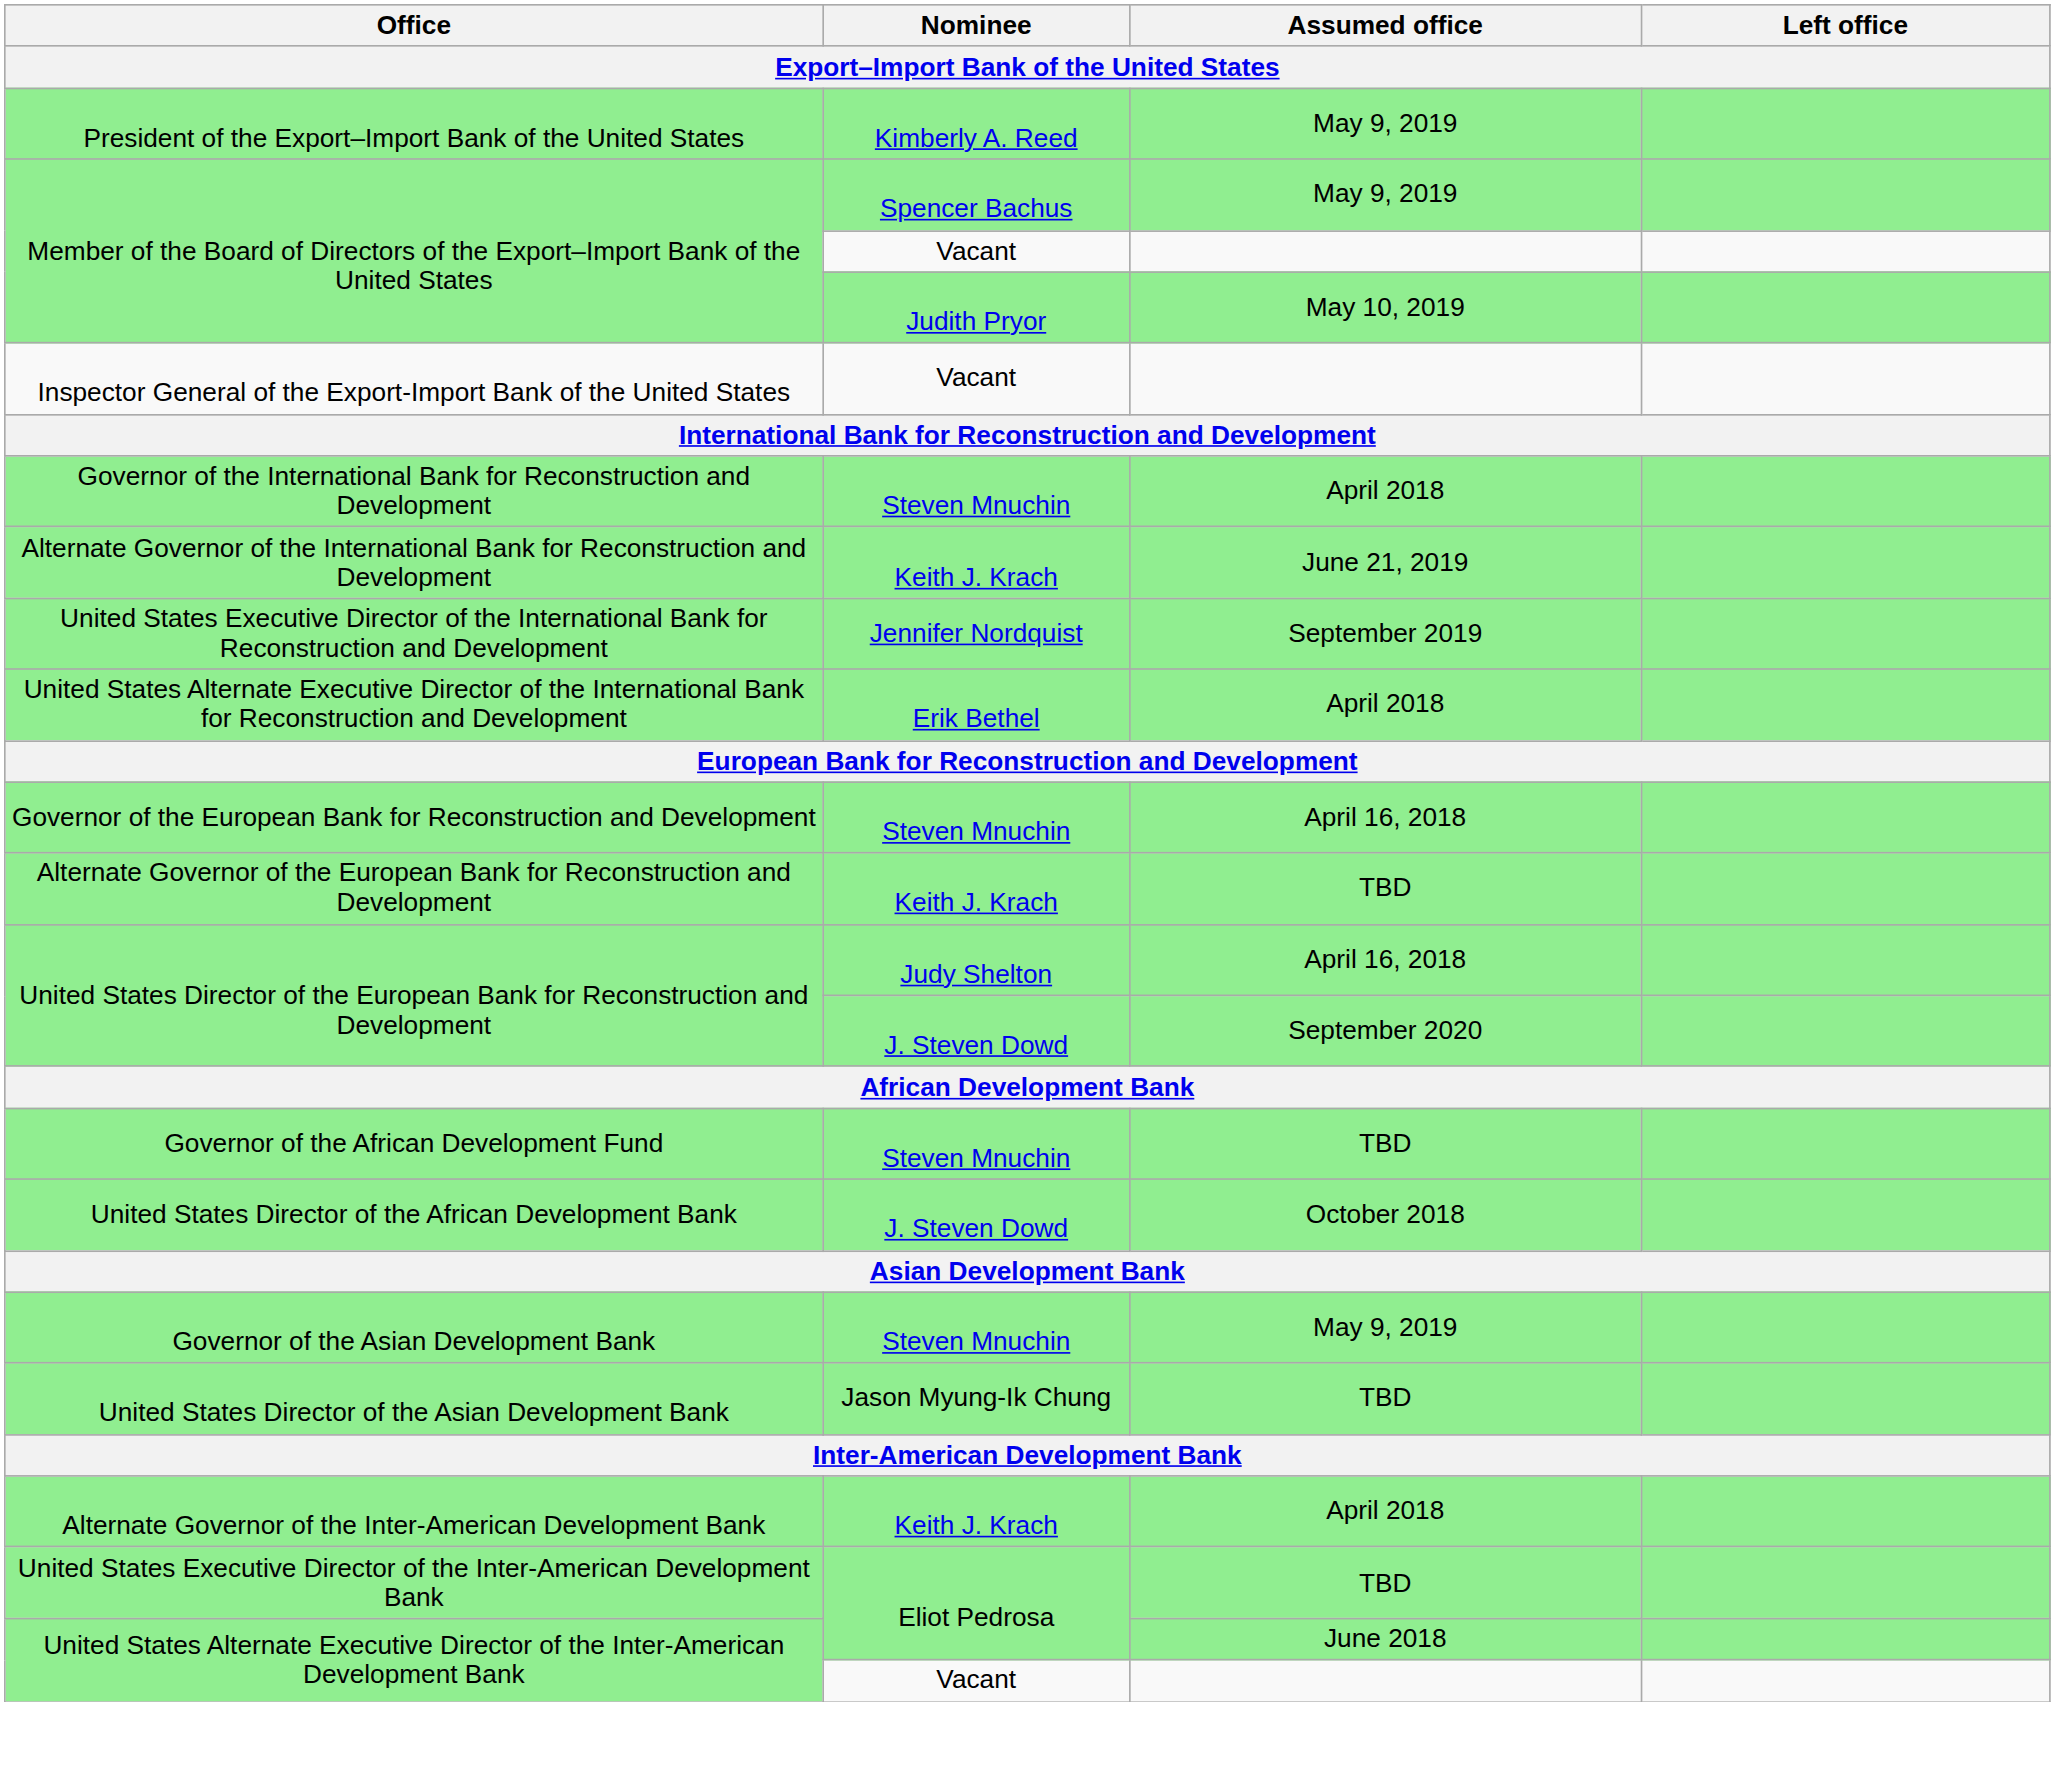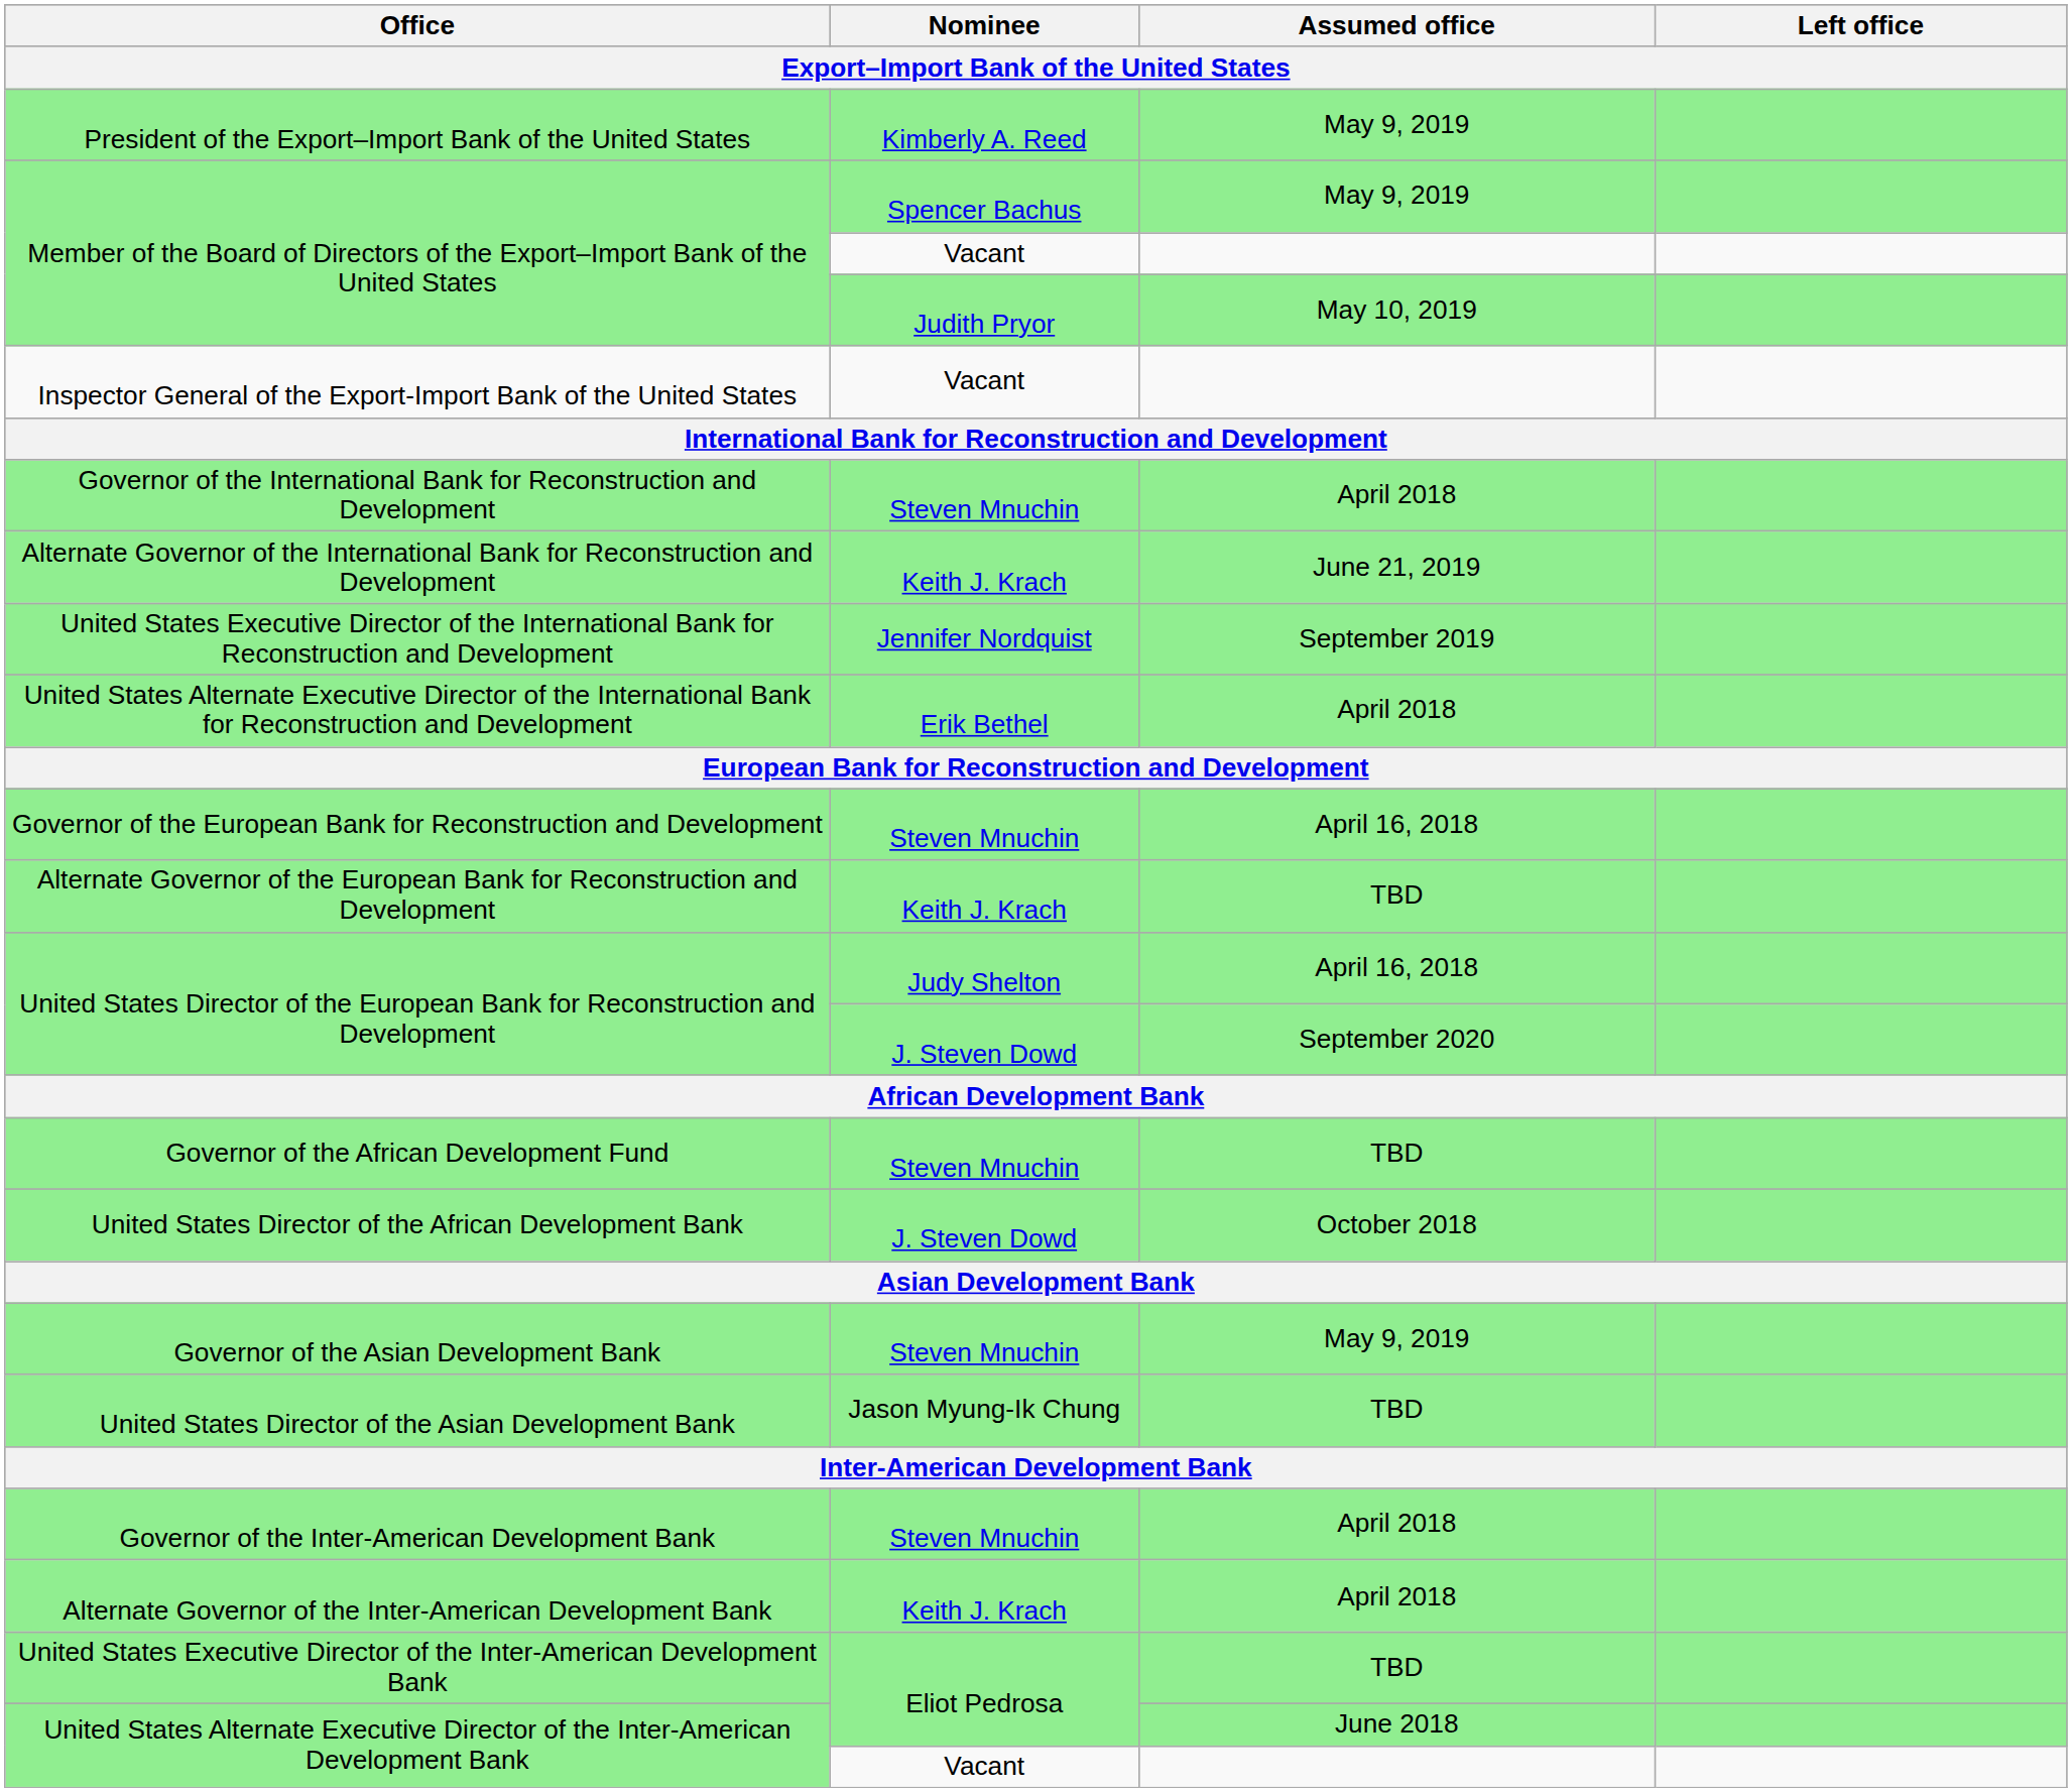+ row: Governor of the Inter-American Development Bank | Steven Mnuchin | April 2018
